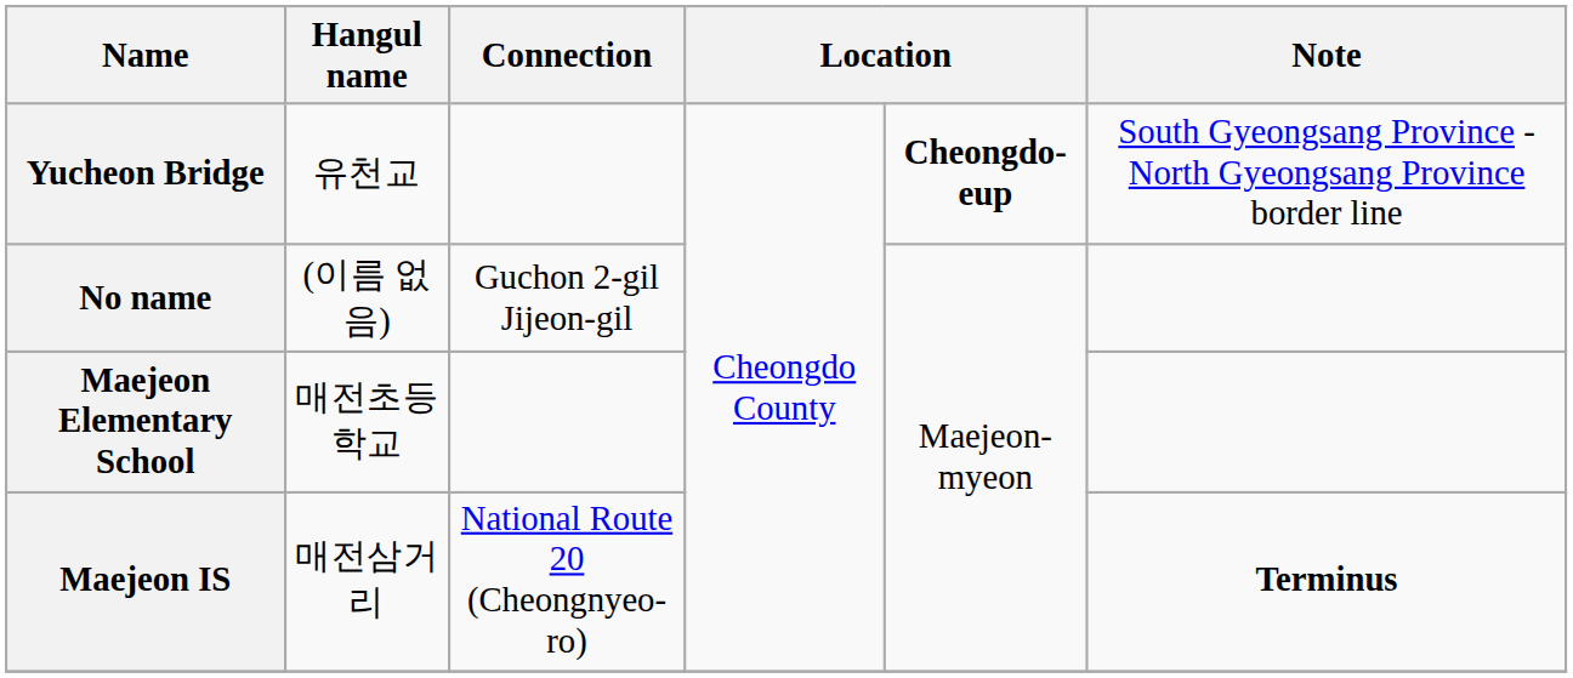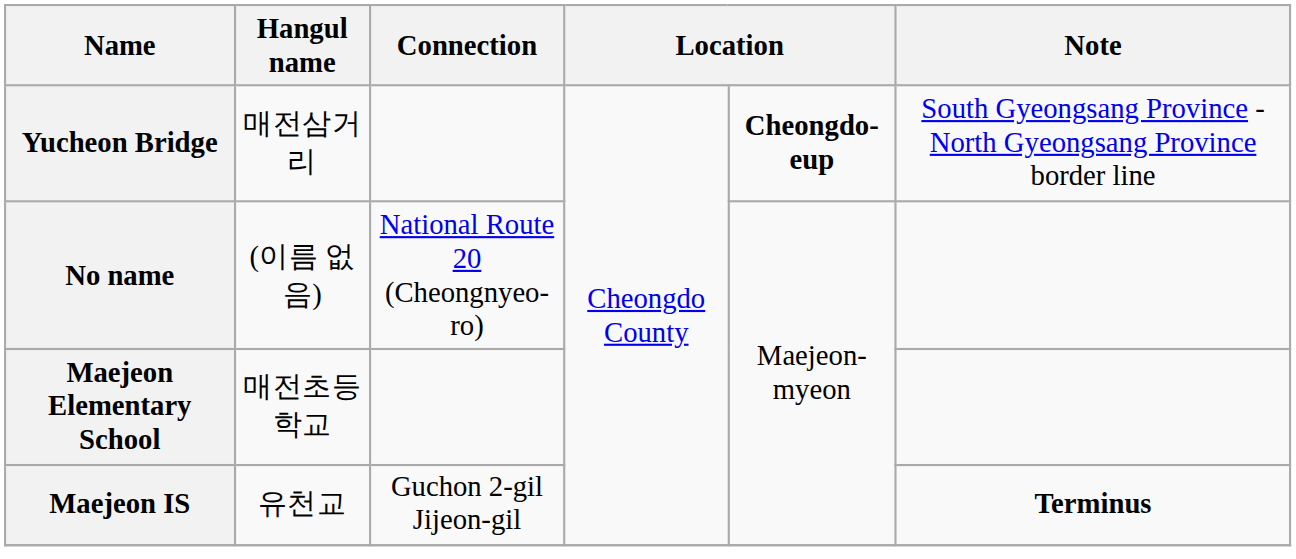Yucheon Bridge | Hangul name: 유천교 -> 매전삼거리
No name | Connection: Guchon 2-gil Jijeon-gil -> National Route 20 (Cheongnyeo-ro)
Maejeon IS | Hangul name: 매전삼거리 -> 유천교
Maejeon IS | Connection: National Route 20 (Cheongnyeo-ro) -> Guchon 2-gil Jijeon-gil
